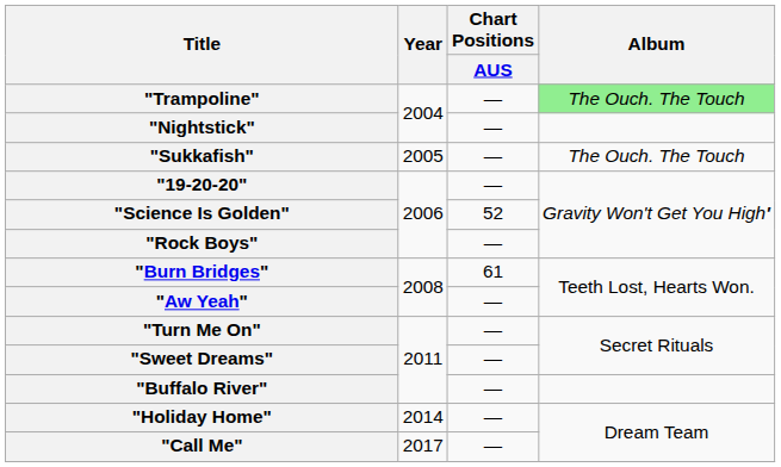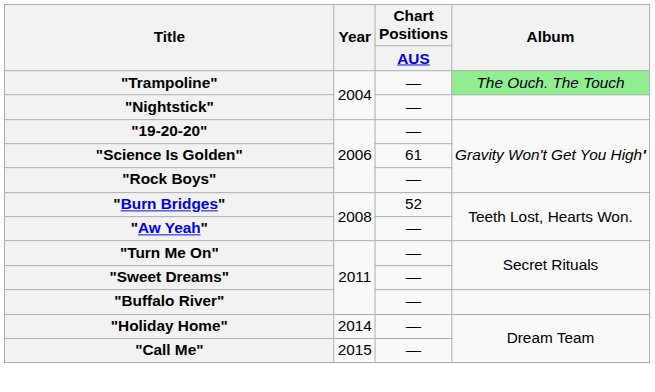- row: "Sukkafish" | 2005 | — | The Ouch. The Touch
"Science Is Golden" | Chart Positions / AUS: 52 -> 61
"Burn Bridges" | Chart Positions / AUS: 61 -> 52
"Call Me" | Year: 2017 -> 2015
